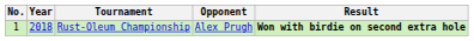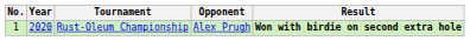Rust-Oleum Championship | Year: 2018 -> 2020
